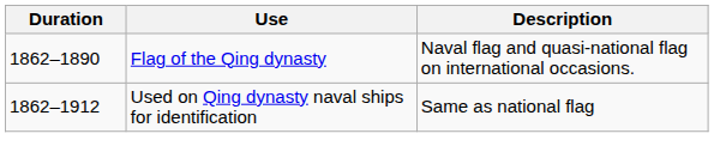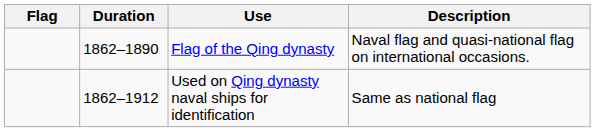+ column: Flag
